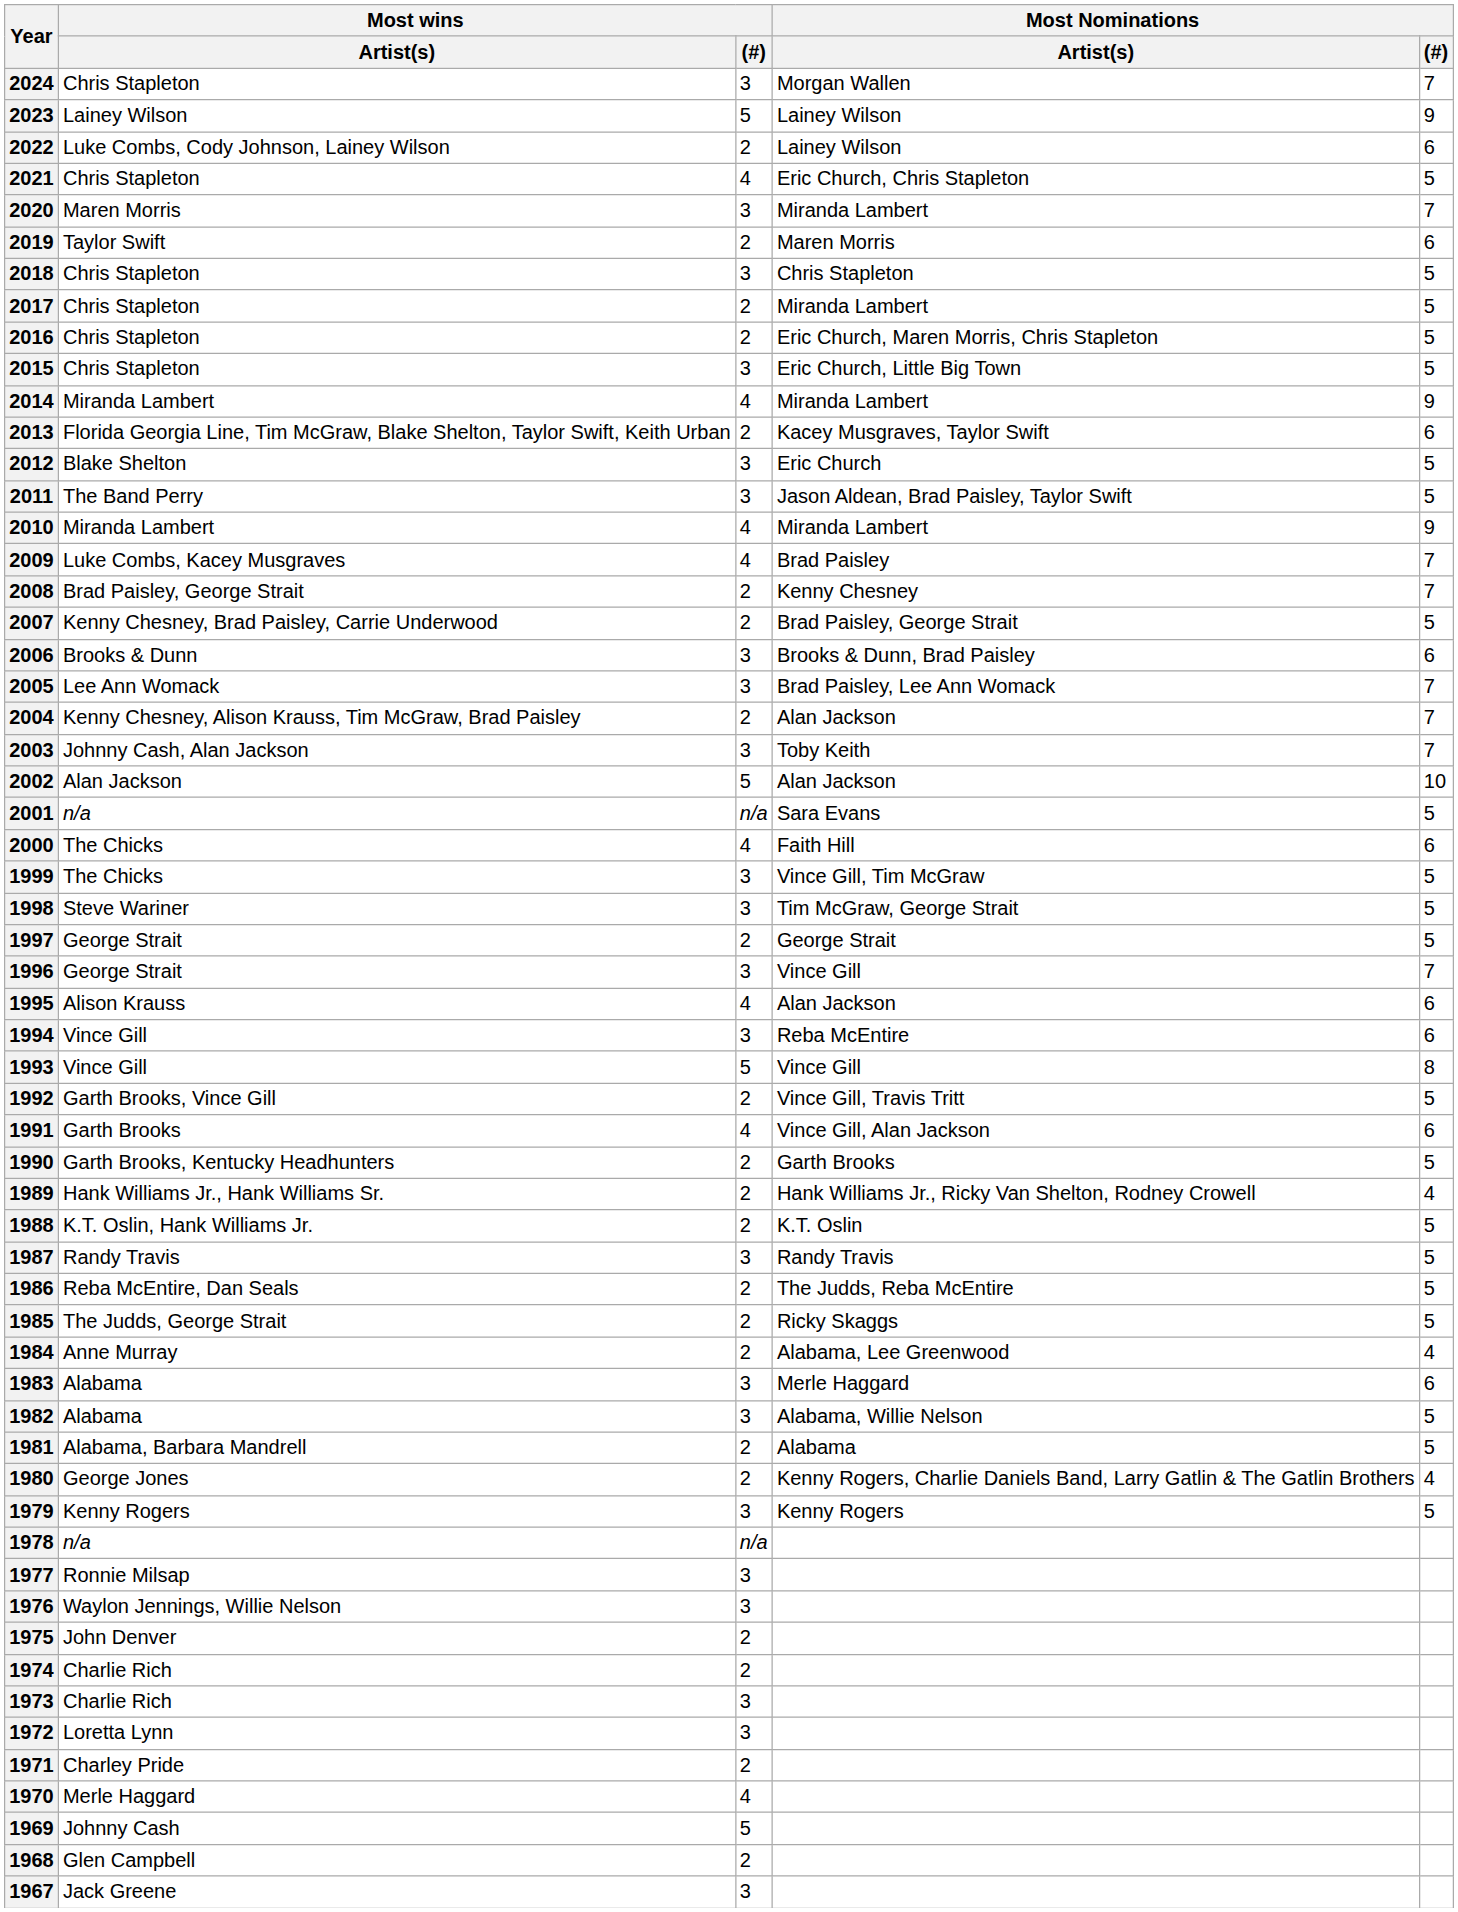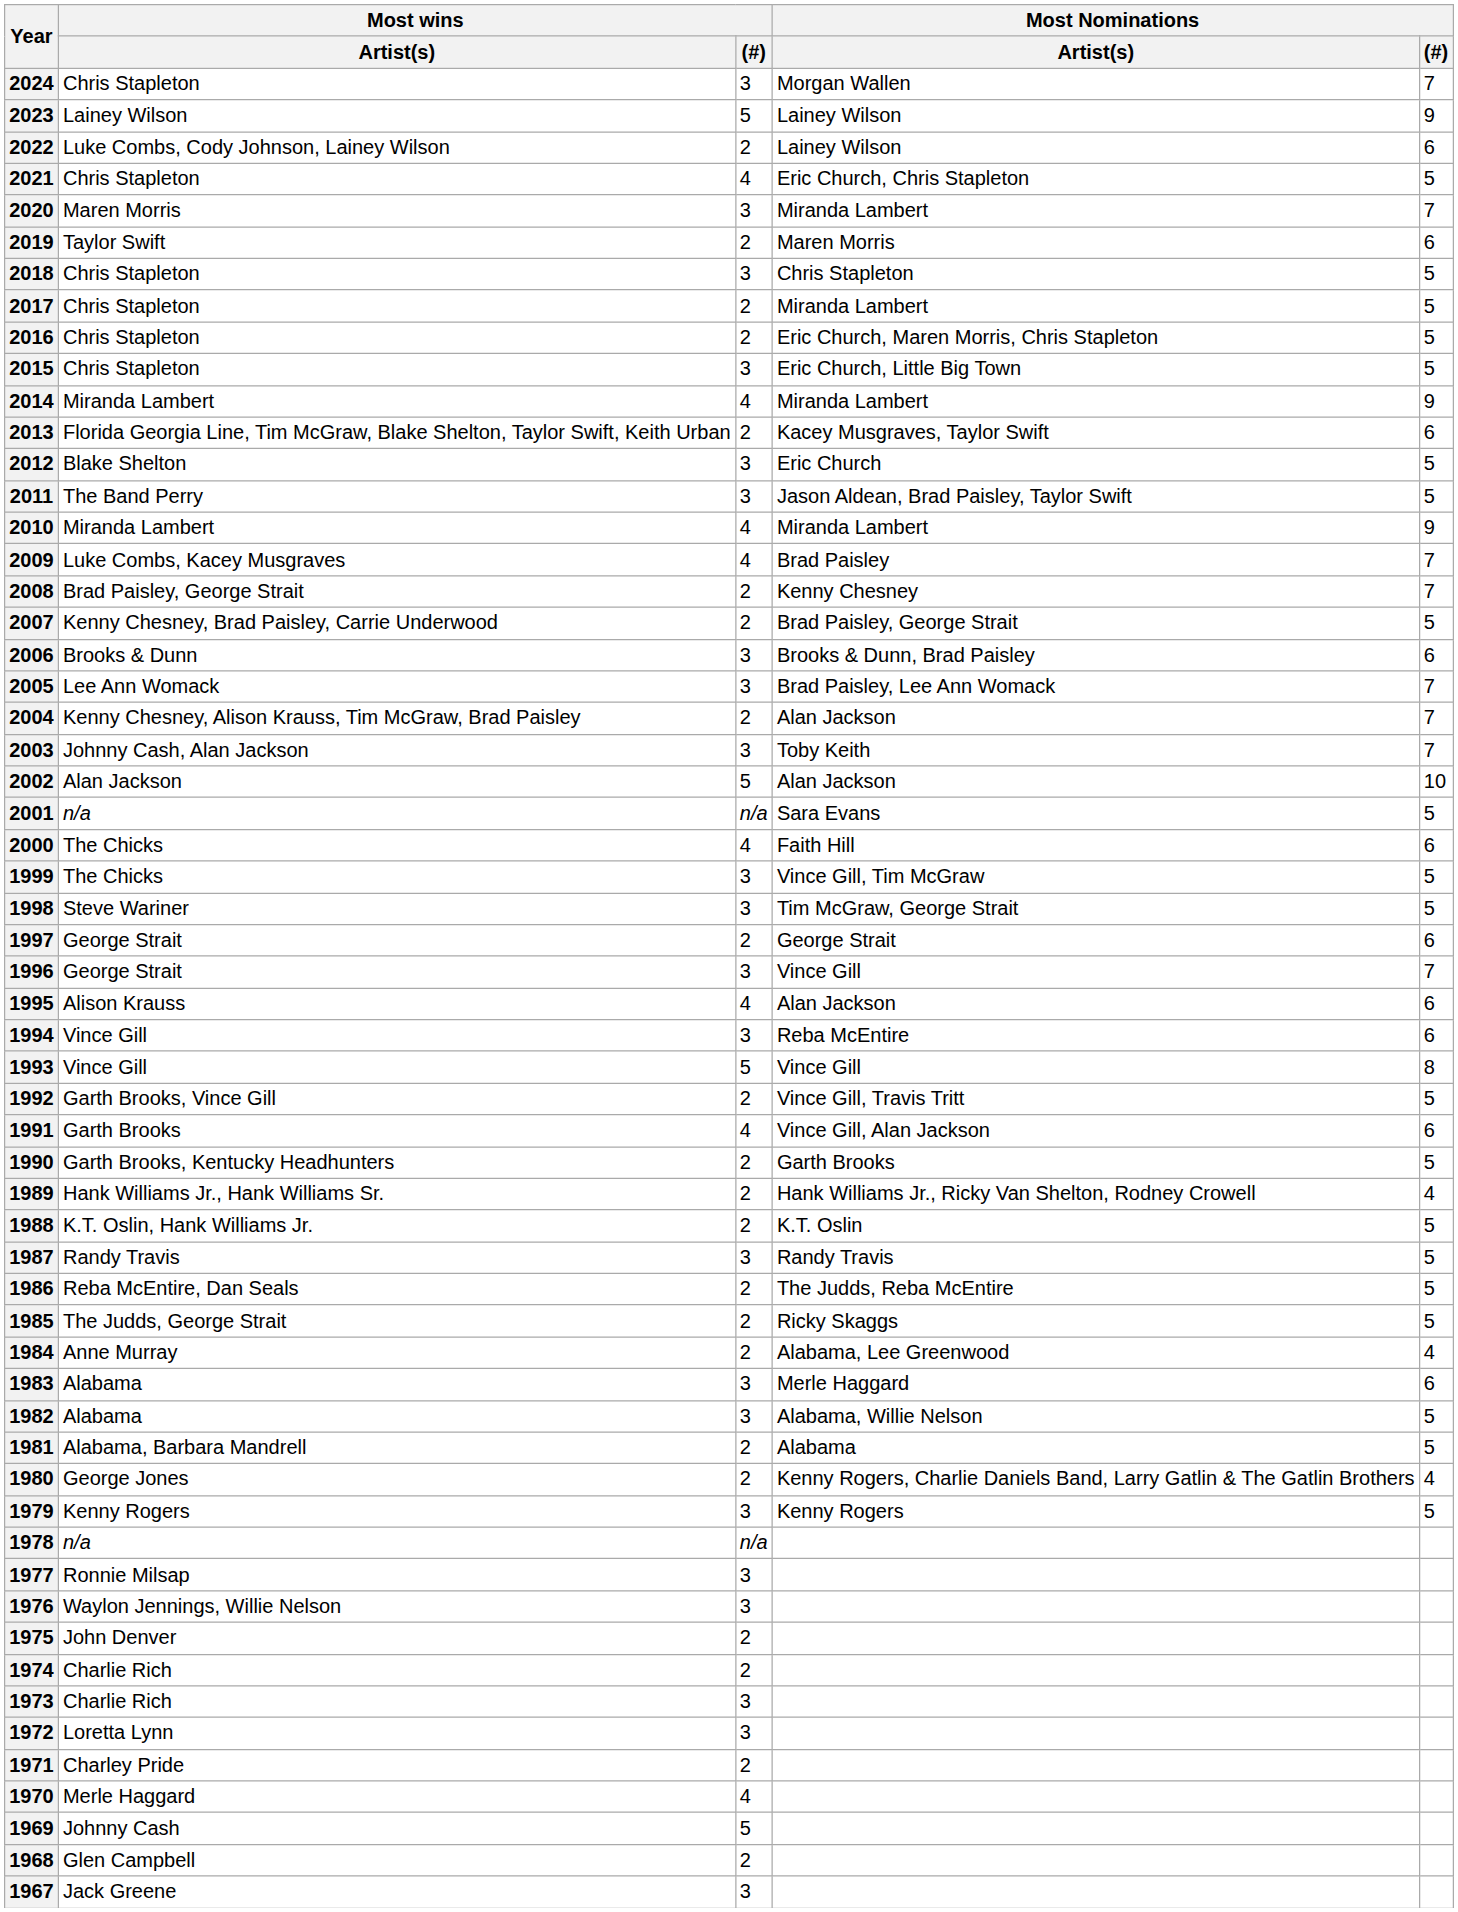1997 | Most Nominations / (#): 5 -> 6
